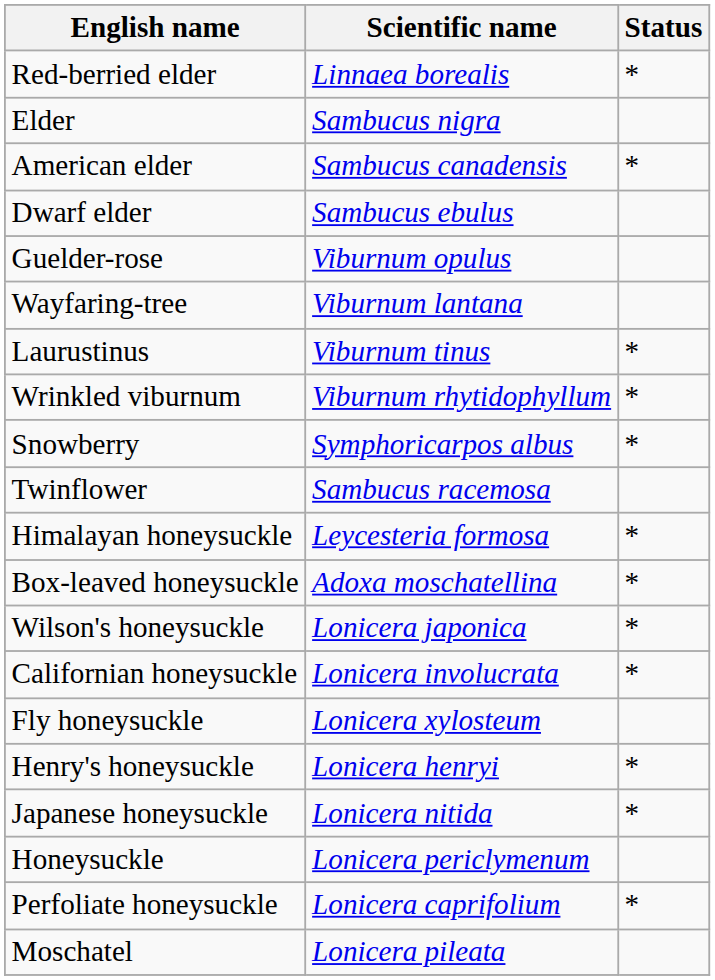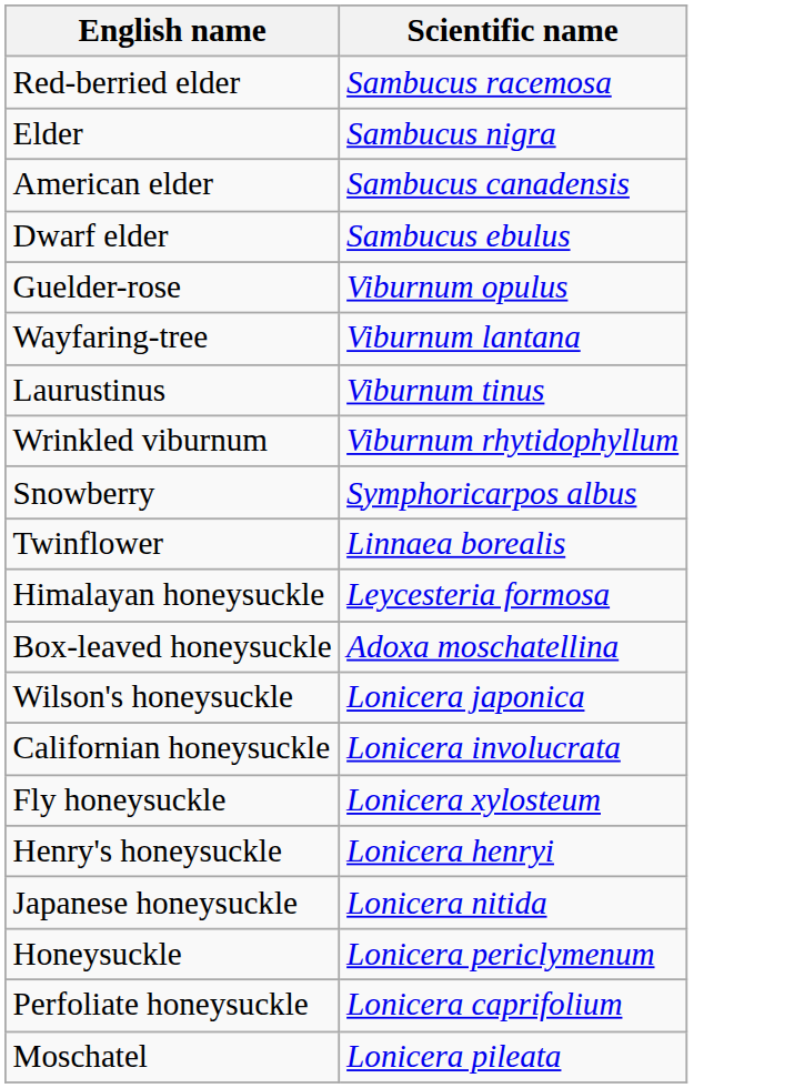- column: Status | * | * | * | * | * | * | * | * | * | * | * | *
Red-berried elder | Scientific name: Linnaea borealis -> Sambucus racemosa
Twinflower | Scientific name: Sambucus racemosa -> Linnaea borealis
